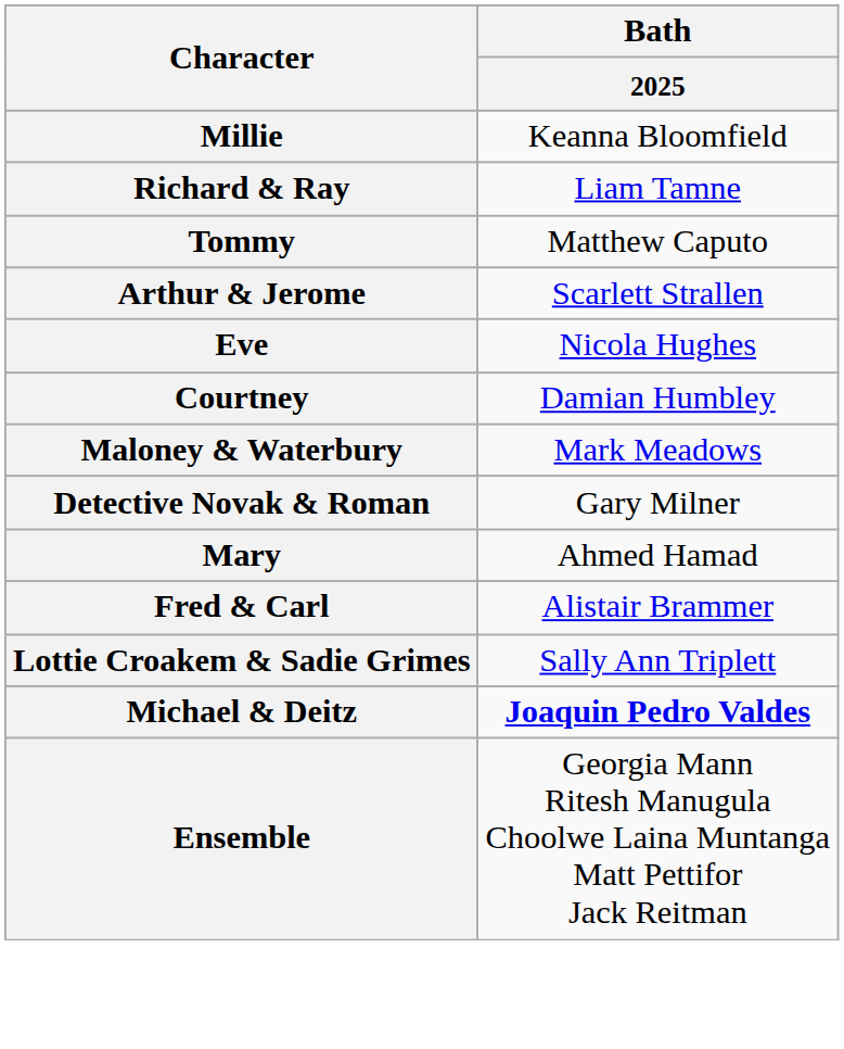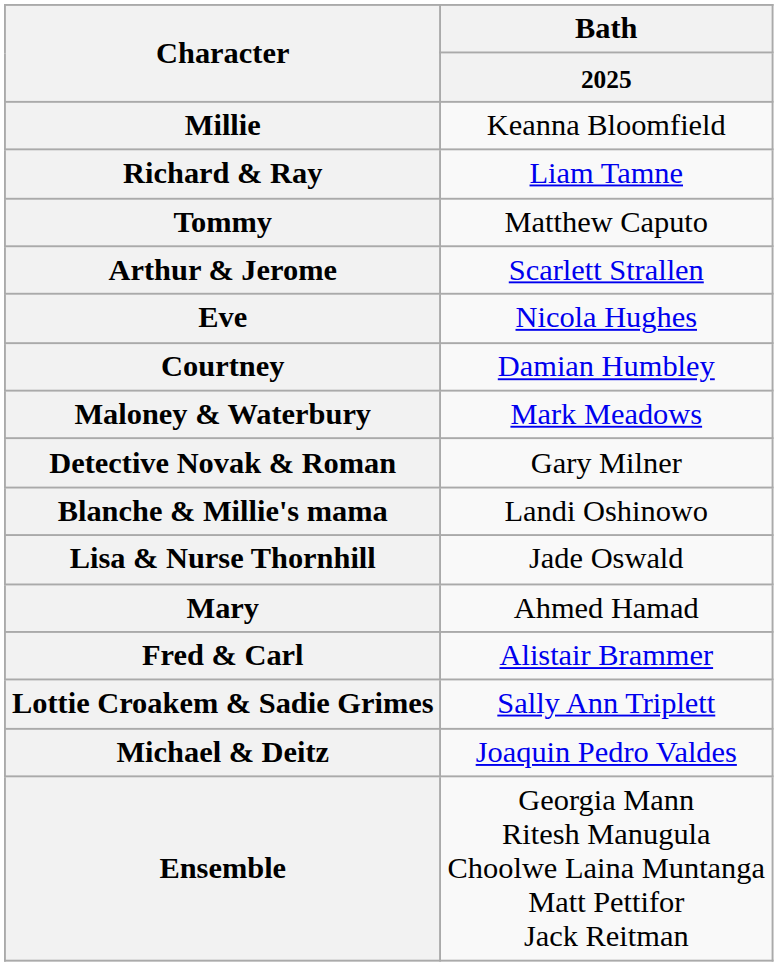+ row: Blanche & Millie's mama | Landi Oshinowo
+ row: Lisa & Nurse Thornhill | Jade Oswald
Michael & Deitz | Bath / 2025: bold -> normal
